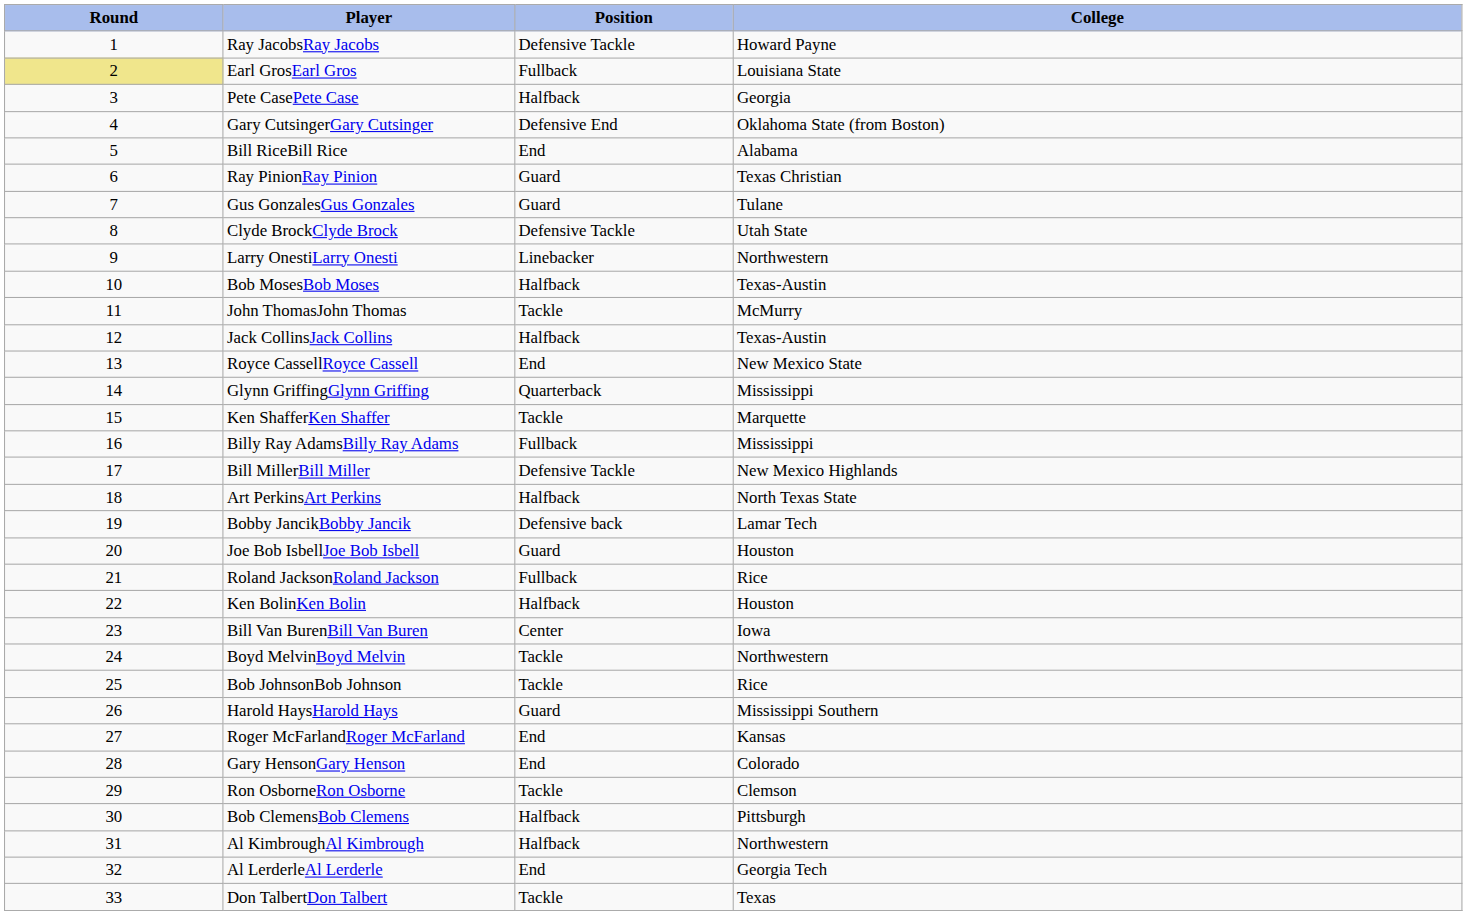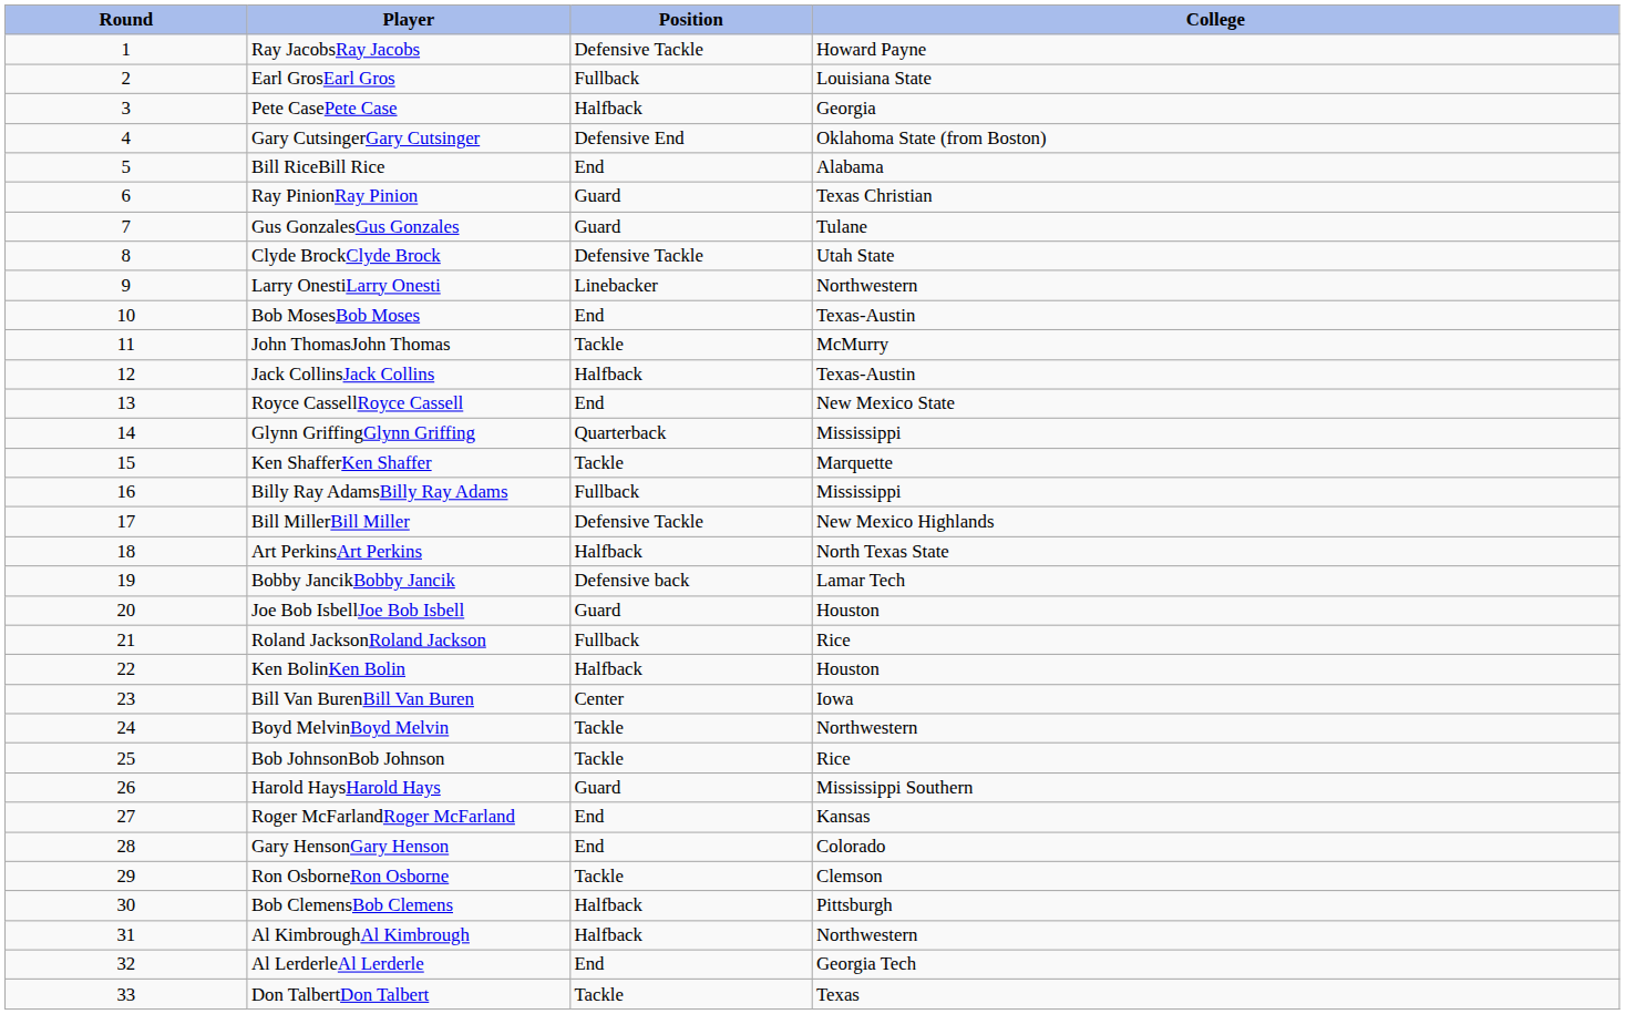Earl GrosEarl Gros | Round: khaki background -> no background
Bob MosesBob Moses | Position: Halfback -> End
